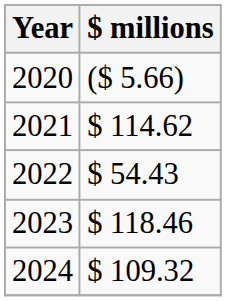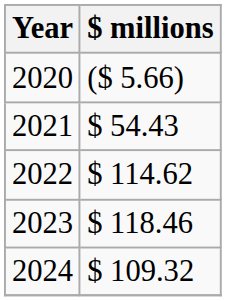2021 | $ millions: $ 114.62 -> $ 54.43
2022 | $ millions: $ 54.43 -> $ 114.62
